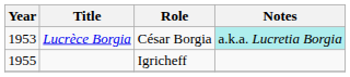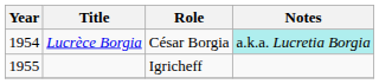Lucrèce Borgia | Year: 1953 -> 1954
